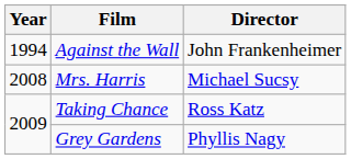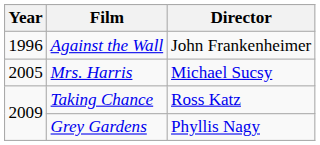Against the Wall | Year: 1994 -> 1996
Mrs. Harris | Year: 2008 -> 2005
